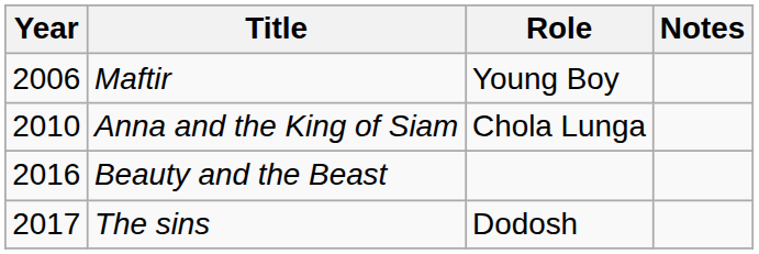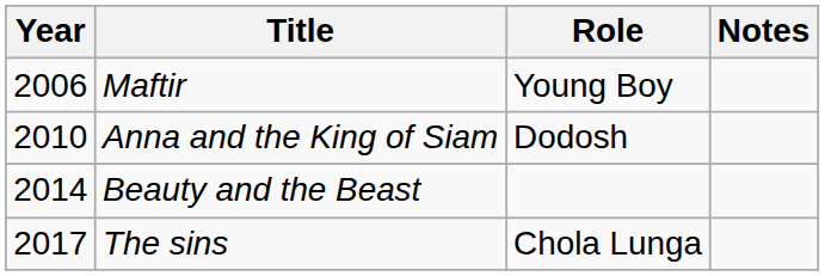Anna and the King of Siam | Role: Chola Lunga -> Dodosh
Beauty and the Beast | Year: 2016 -> 2014
The sins | Role: Dodosh -> Chola Lunga
